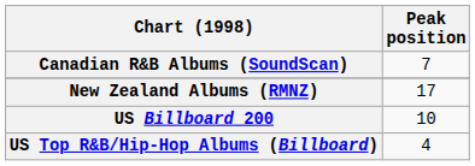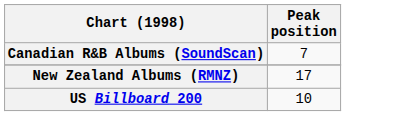- row: US Top R&B/Hip-Hop Albums (Billboard) | 4
